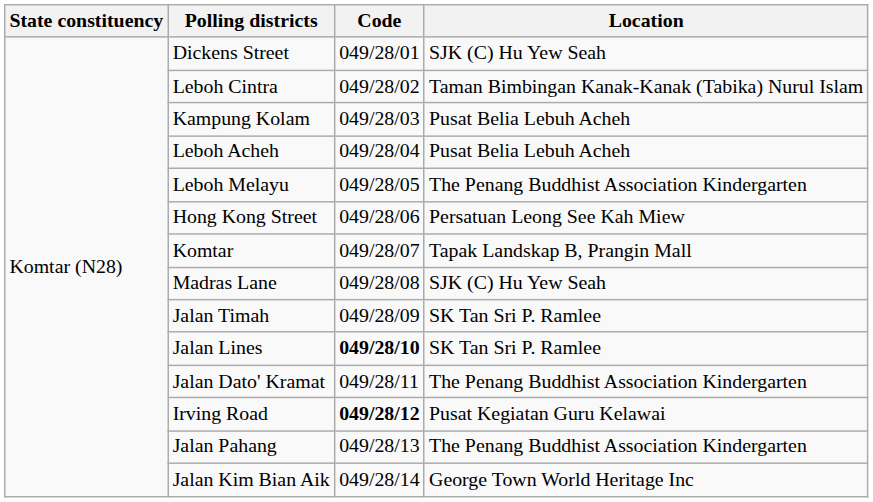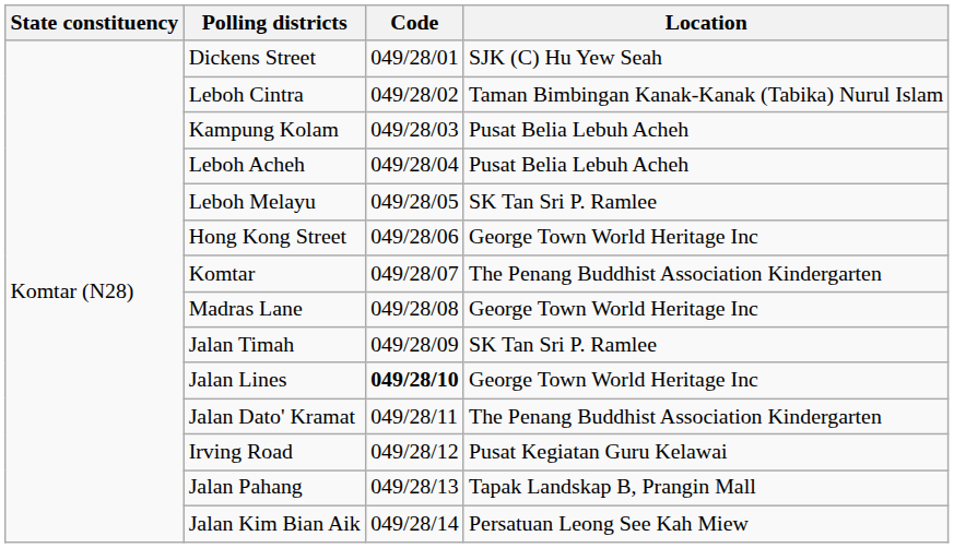Leboh Melayu | Location: The Penang Buddhist Association Kindergarten -> SK Tan Sri P. Ramlee
Hong Kong Street | Location: Persatuan Leong See Kah Miew -> George Town World Heritage Inc
Komtar | Location: Tapak Landskap B, Prangin Mall -> The Penang Buddhist Association Kindergarten
Madras Lane | Location: SJK (C) Hu Yew Seah -> George Town World Heritage Inc
Jalan Lines | Location: SK Tan Sri P. Ramlee -> George Town World Heritage Inc
Irving Road | Code: bold -> normal
Jalan Pahang | Location: The Penang Buddhist Association Kindergarten -> Tapak Landskap B, Prangin Mall
Jalan Kim Bian Aik | Location: George Town World Heritage Inc -> Persatuan Leong See Kah Miew
